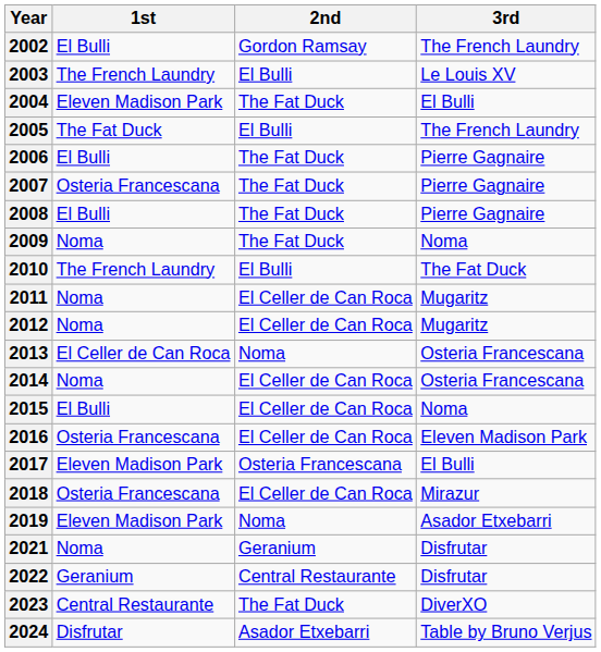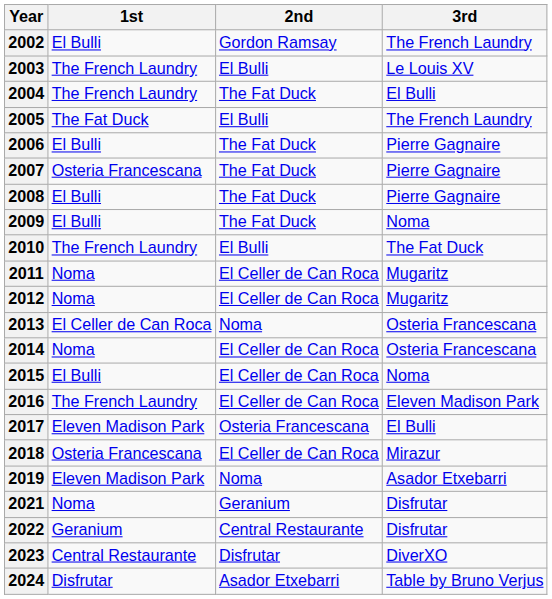2004 | 1st: Eleven Madison Park -> The French Laundry
2009 | 1st: Noma -> El Bulli
2016 | 1st: Osteria Francescana -> The French Laundry
2023 | 2nd: The Fat Duck -> Disfrutar
